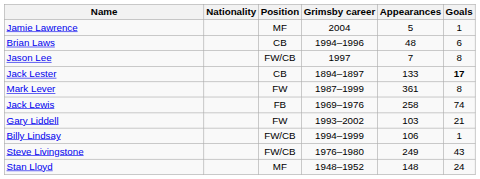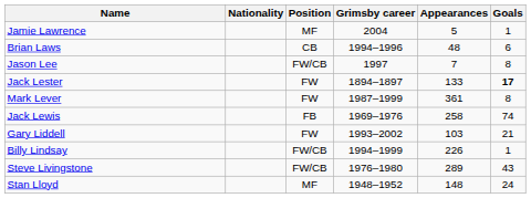Jack Lester | Position: CB -> FW
Billy Lindsay | Appearances: 106 -> 226
Steve Livingstone | Appearances: 249 -> 289
